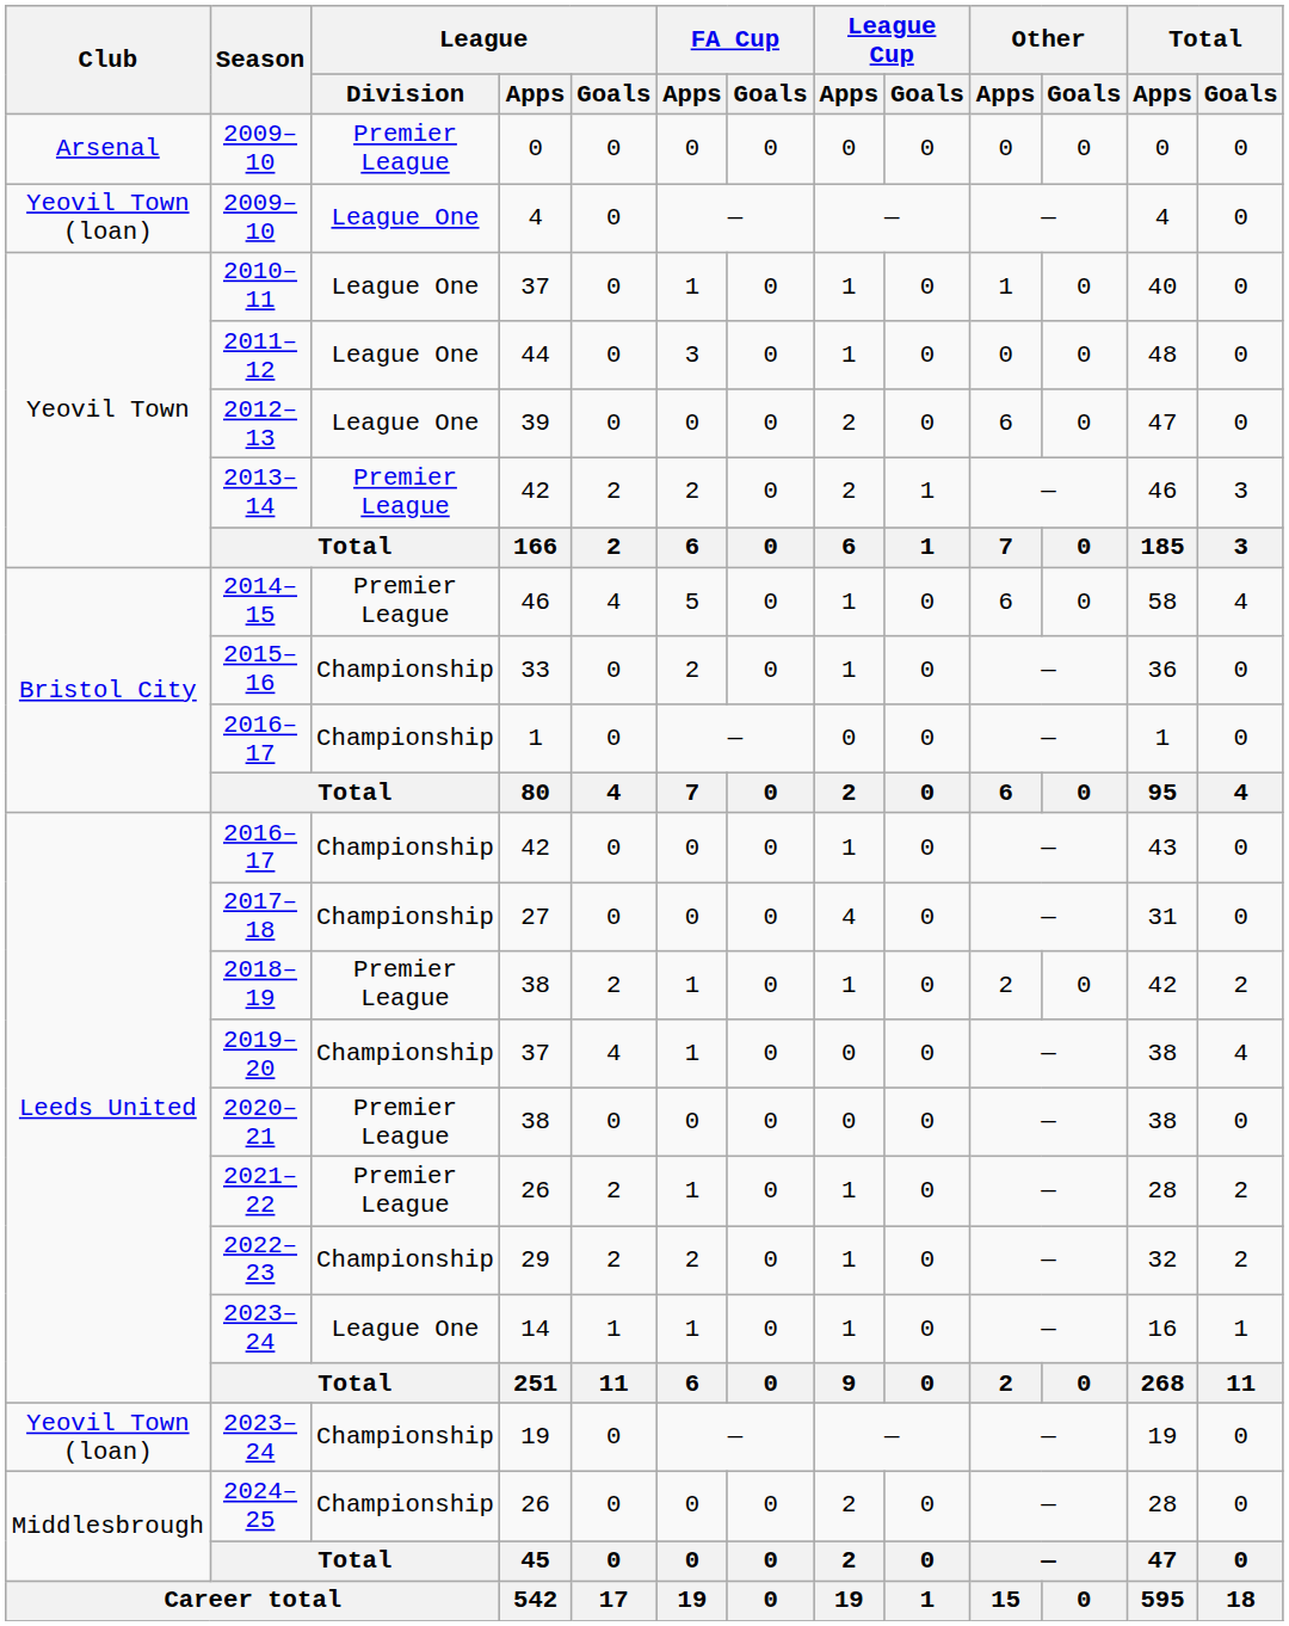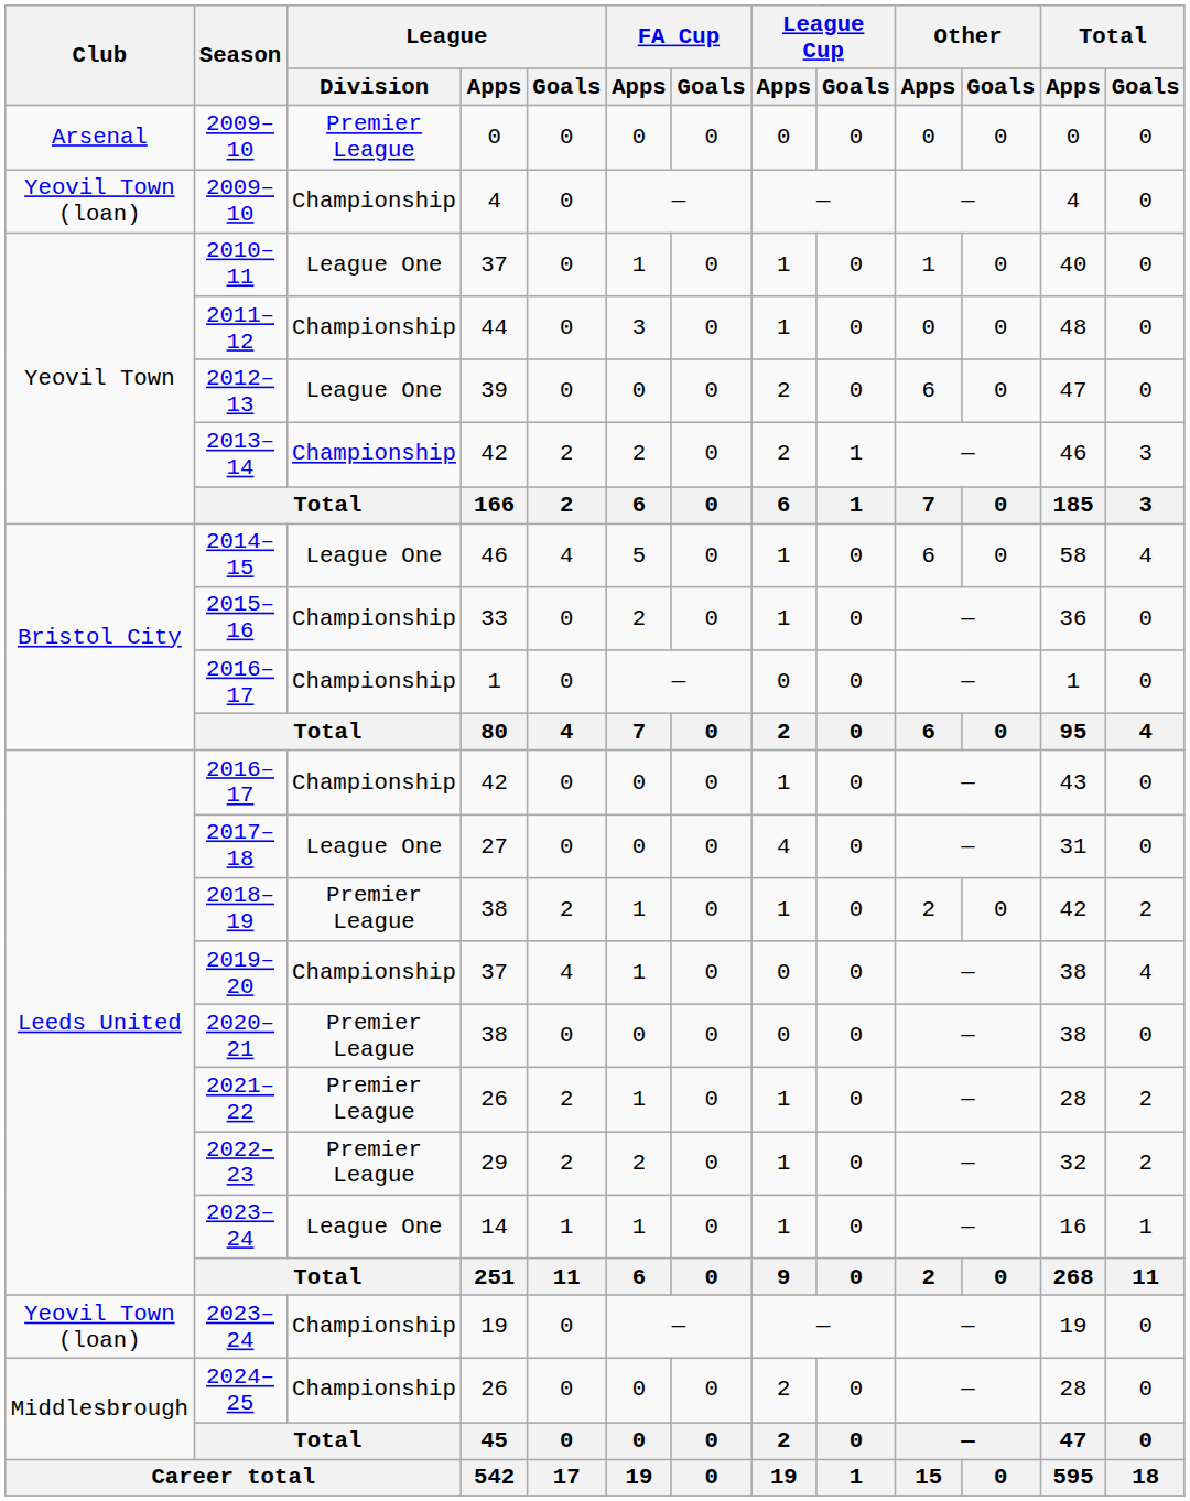2009–10 / 4 | League / Division: League One -> Championship
2011–12 | League / Division: League One -> Championship
2013–14 | League / Division: Premier League -> Championship
2014–15 | League / Division: Premier League -> League One
2017–18 | League / Division: Championship -> League One
2022–23 | League / Division: Championship -> Premier League
